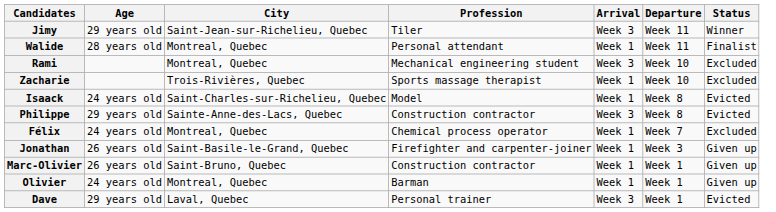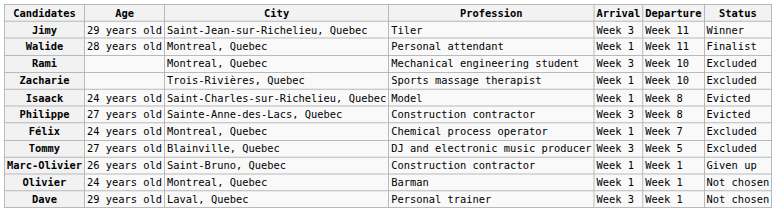Philippe | Age: 29 years old -> 27 years old
+ row: Tommy | 27 years old | Blainville, Quebec | DJ and electronic music producer | Week 3 | Week 5 | Excluded
- row: Jonathan | 26 years old | Saint-Basile-le-Grand, Quebec | Firefighter and carpenter-joiner | Week 1 | Week 3 | Given up
Olivier | Status: Given up -> Not chosen
Dave | Status: Evicted -> Not chosen
